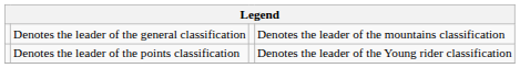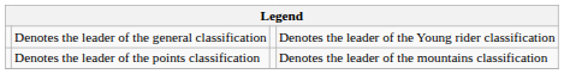Denotes the leader of the general classification | column 4: Denotes the leader of the mountains classification -> Denotes the leader of the Young rider classification
Denotes the leader of the points classification | column 4: Denotes the leader of the Young rider classification -> Denotes the leader of the mountains classification
